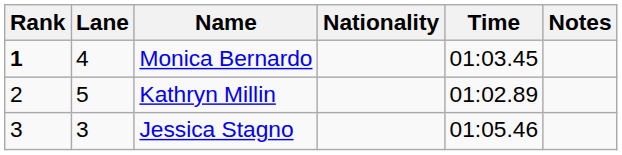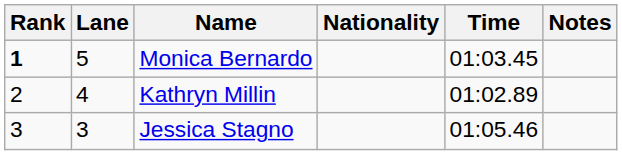Monica Bernardo | Lane: 4 -> 5
Kathryn Millin | Lane: 5 -> 4
